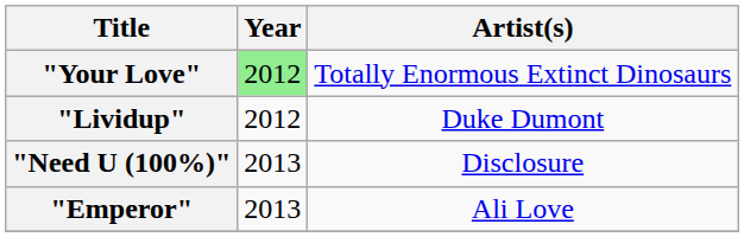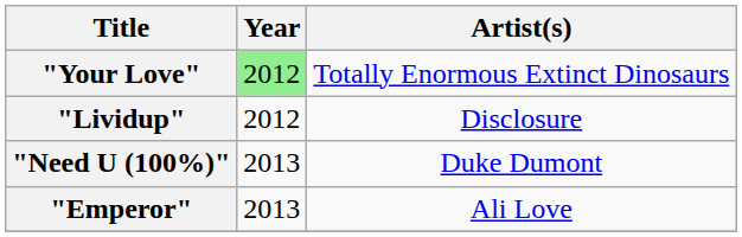"Lividup" | Artist(s): Duke Dumont -> Disclosure
"Need U (100%)" | Artist(s): Disclosure -> Duke Dumont
